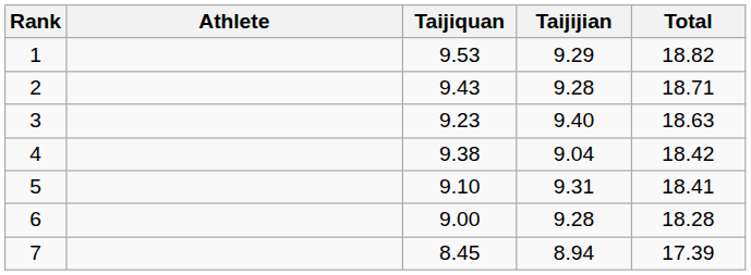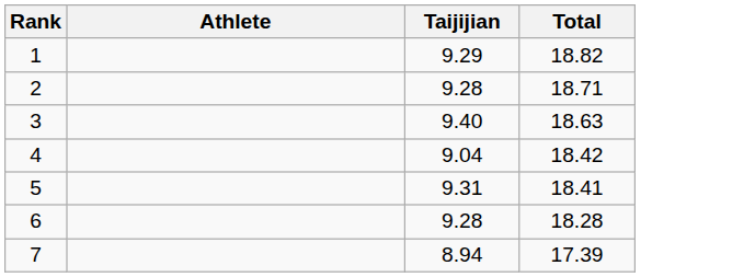- column: Taijiquan | 9.53 | 9.43 | 9.23 | 9.38 | 9.10 | 9.00 | 8.45
